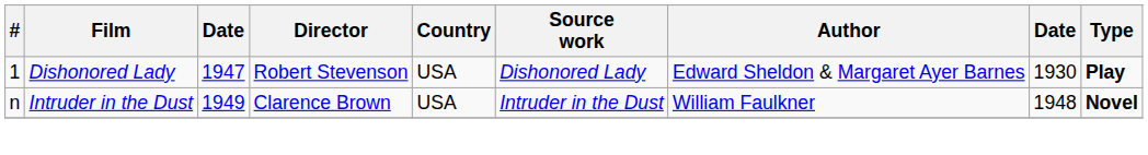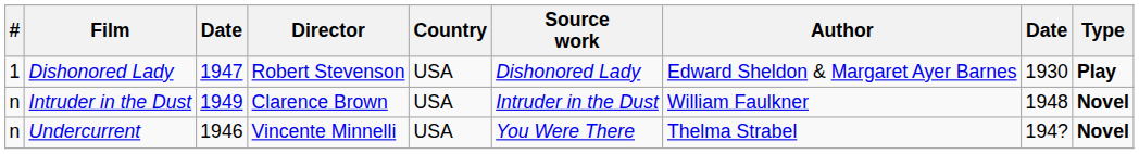+ row: n | Undercurrent | 1946 | Vincente Minnelli | USA | You Were There | Thelma Strabel | 194? | Novel
